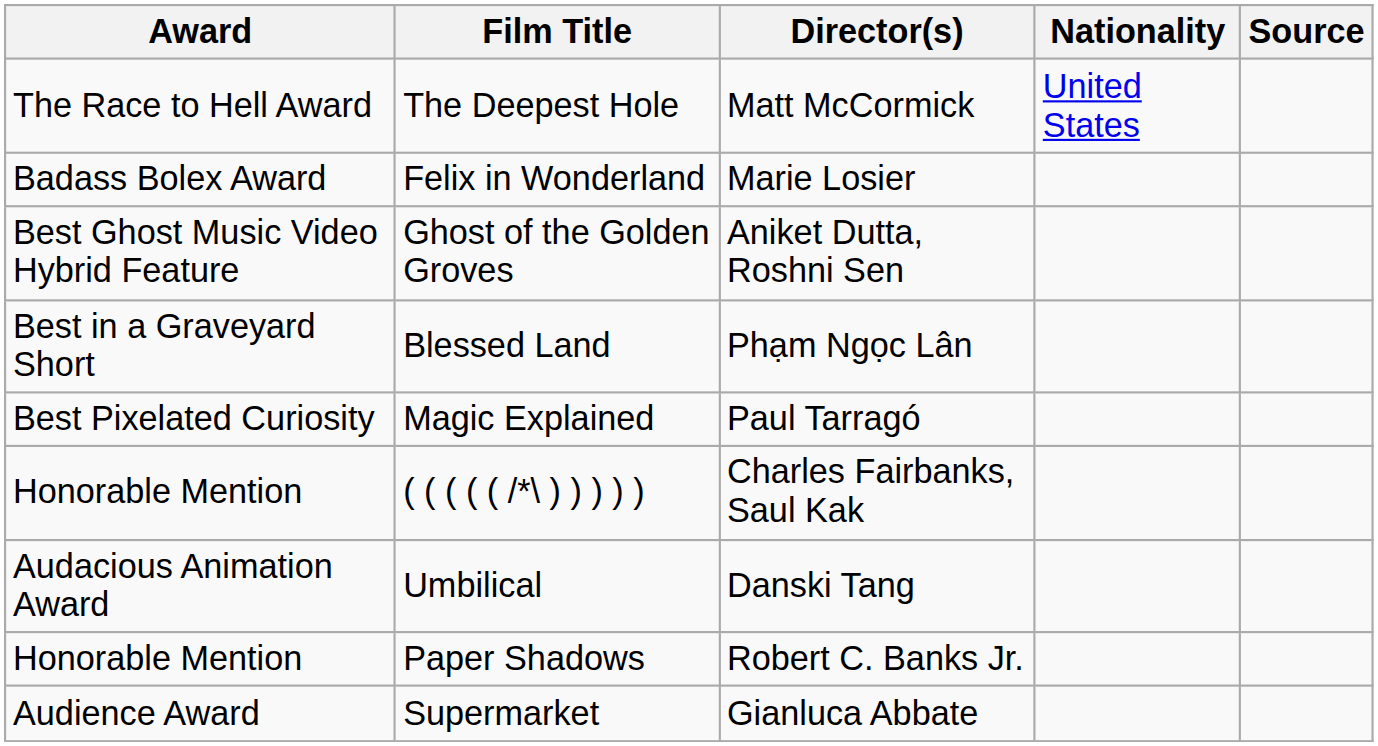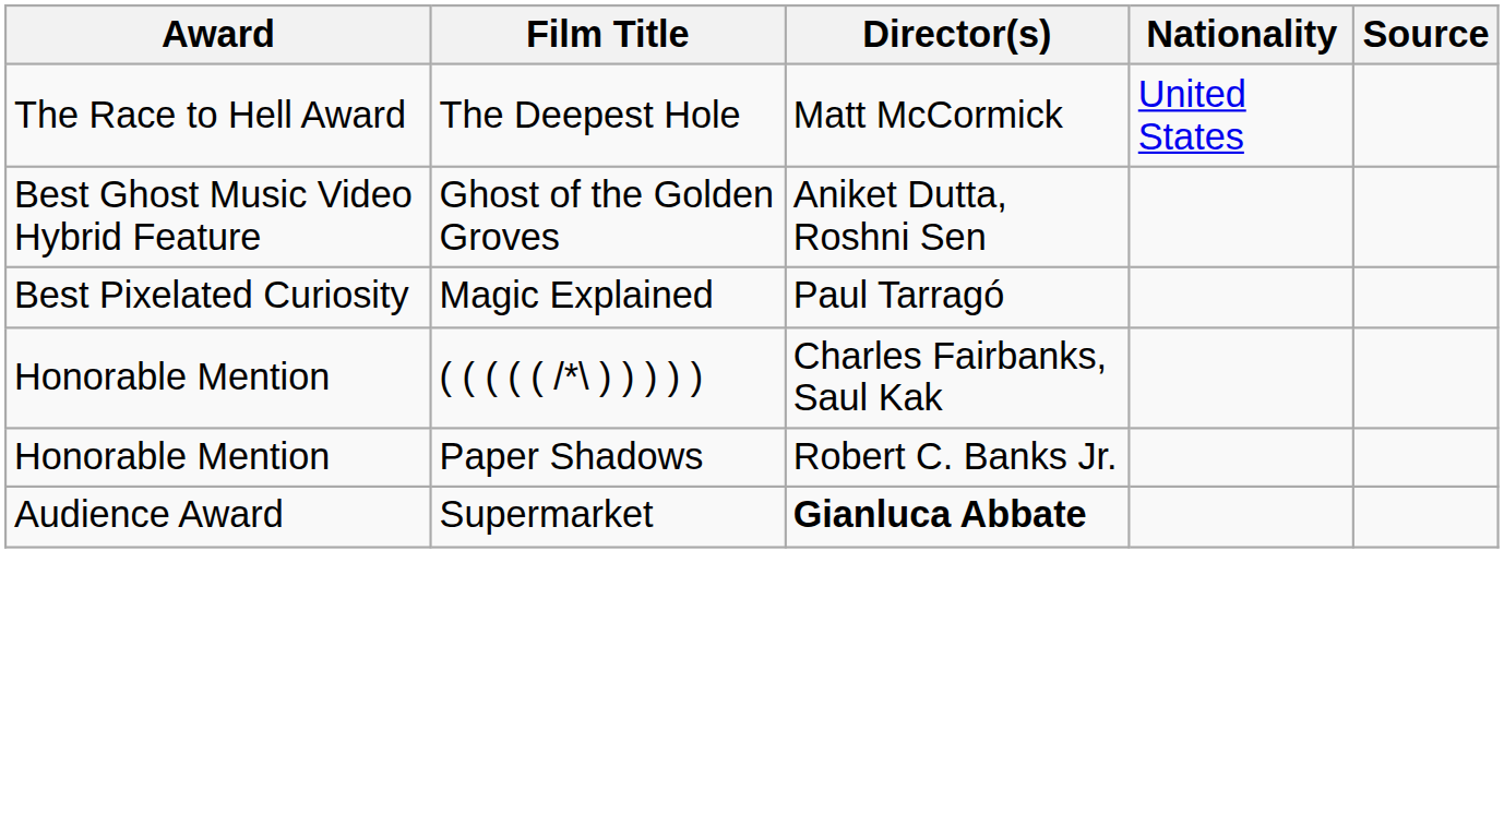- row: Badass Bolex Award | Felix in Wonderland | Marie Losier
- row: Best in a Graveyard Short | Blessed Land | Phạm Ngọc Lân
- row: Audacious Animation Award | Umbilical | Danski Tang
Supermarket | Director(s): normal -> bold
